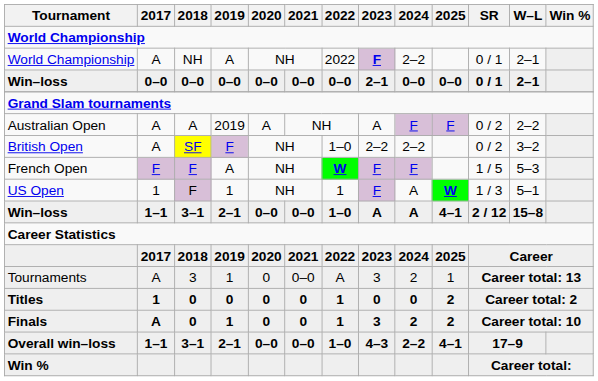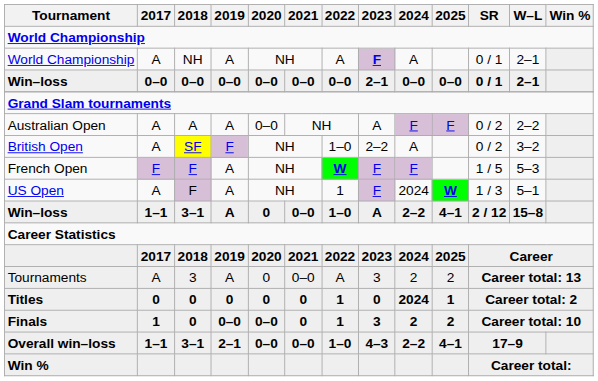World Championship / NH | 2022: 2022 -> A
World Championship / NH | 2024: 2–2 -> A
Australian Open | 2019: 2019 -> A
Australian Open | 2020: A -> 0–0
British Open | 2024: 2–2 -> A
US Open | 2017: 1 -> A
US Open | 2019: 1 -> A
US Open | 2024: A -> 2024
Win–loss / 3–1 | 2019: 2–1 -> A
Win–loss / 3–1 | 2020: 0–0 -> 0
Win–loss / 3–1 | 2024: A -> 2–2
Tournaments | 2019: 1 -> A
Tournaments | 2025: 1 -> 2
Titles | 2017: 1 -> 0
Titles | 2024: 0 -> 2024
Titles | 2025: 2 -> 1
Finals | 2017: A -> 1
Finals | 2019: 1 -> 0–0
Finals | 2020: 0 -> 0–0
